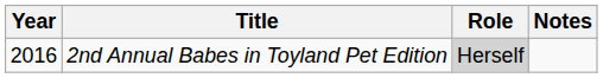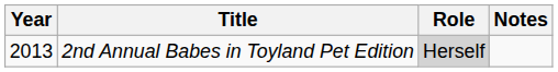2nd Annual Babes in Toyland Pet Edition | Year: 2016 -> 2013
